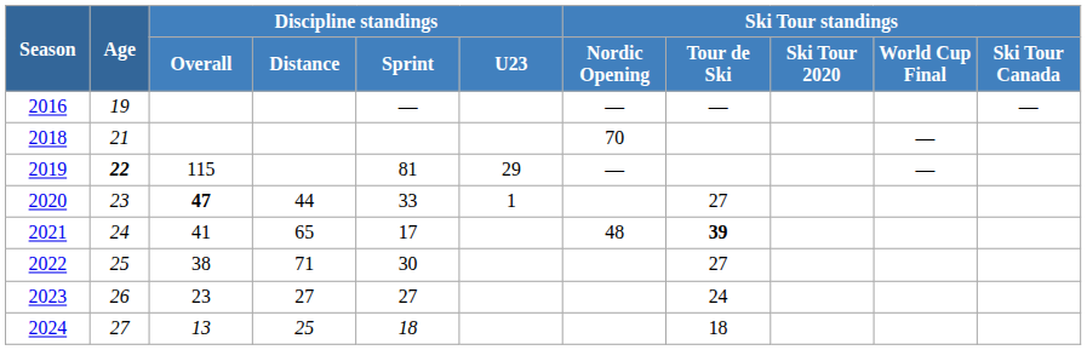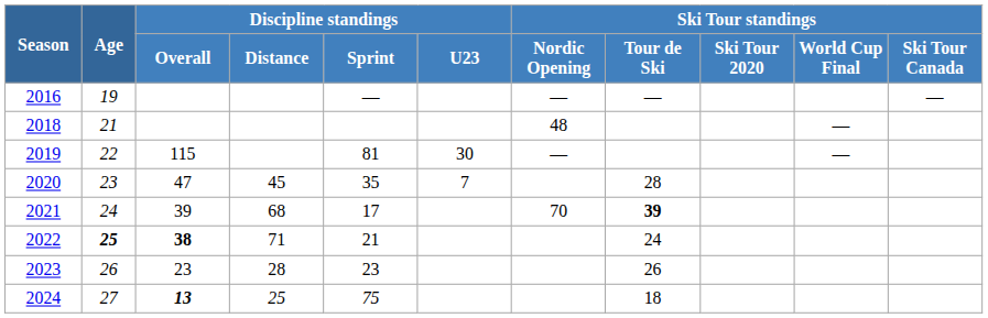2018 | Ski Tour standings / Nordic Opening: 70 -> 48
2019 | Age: bold -> normal
2019 | Discipline standings / U23: 29 -> 30
2020 | Discipline standings / Overall: bold -> normal
2020 | Discipline standings / Distance: 44 -> 45
2020 | Discipline standings / Sprint: 33 -> 35
2020 | Discipline standings / U23: 1 -> 7
2020 | Ski Tour standings / Tour de Ski: 27 -> 28
2021 | Discipline standings / Overall: 41 -> 39
2021 | Discipline standings / Distance: 65 -> 68
2021 | Ski Tour standings / Nordic Opening: 48 -> 70
2022 | Age: normal -> bold
2022 | Discipline standings / Overall: normal -> bold
2022 | Discipline standings / Sprint: 30 -> 21
2022 | Ski Tour standings / Tour de Ski: 27 -> 24
2023 | Discipline standings / Distance: 27 -> 28
2023 | Discipline standings / Sprint: 27 -> 23
2023 | Ski Tour standings / Tour de Ski: 24 -> 26
2024 | Discipline standings / Overall: normal -> bold
2024 | Discipline standings / Sprint: 18 -> 75
